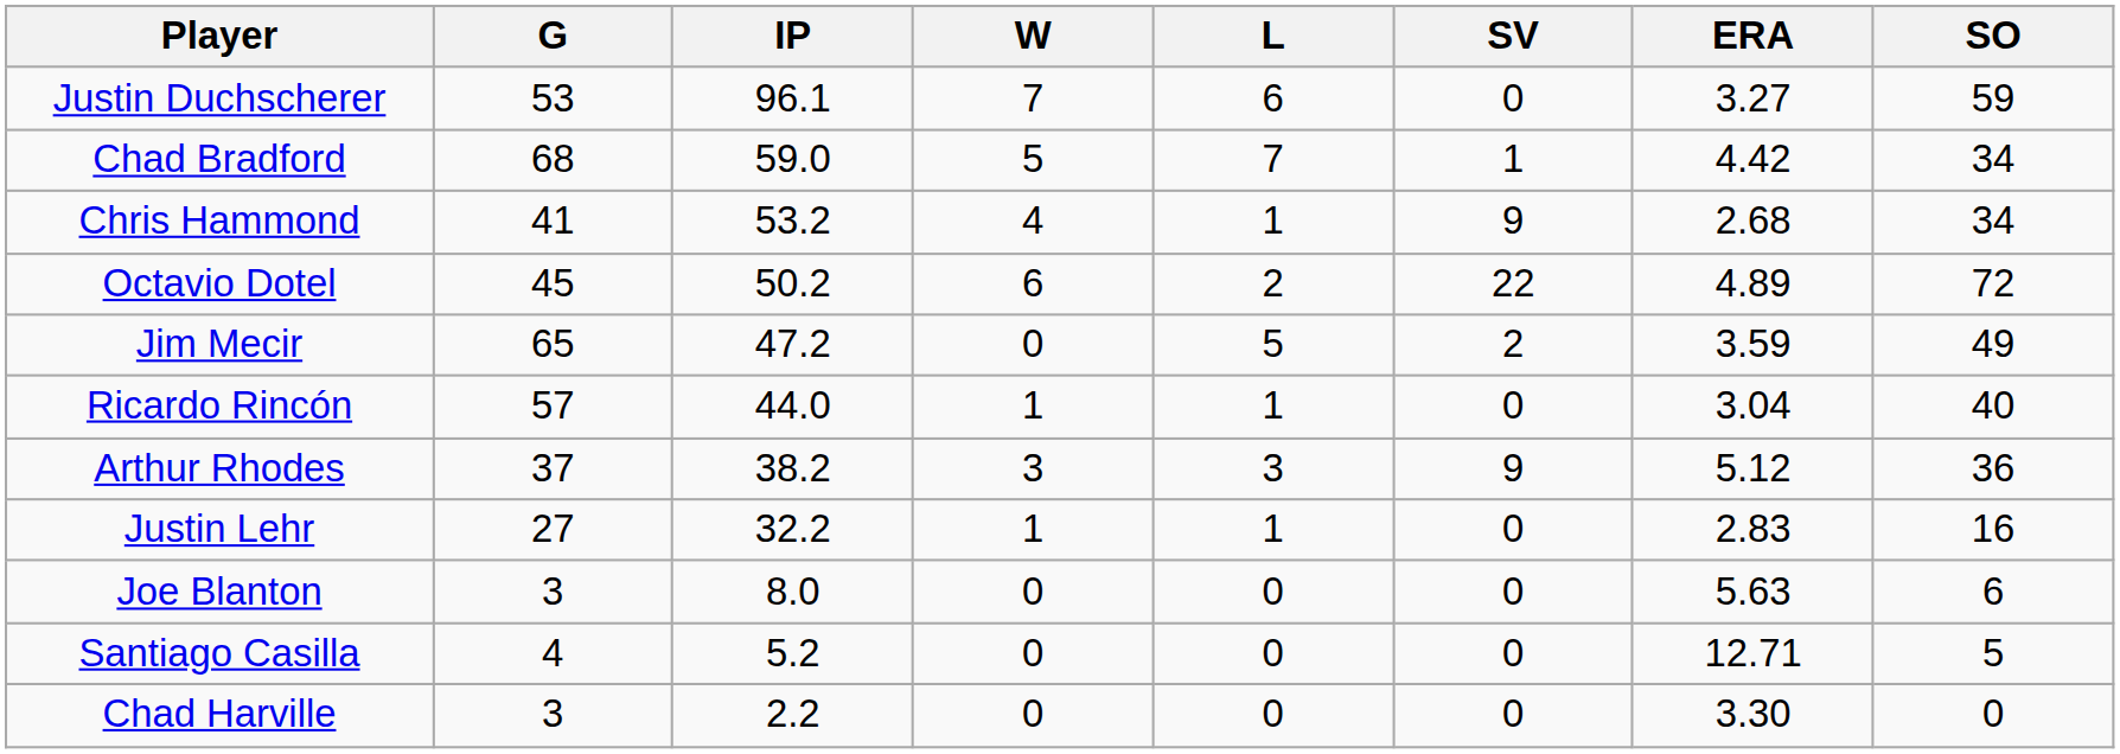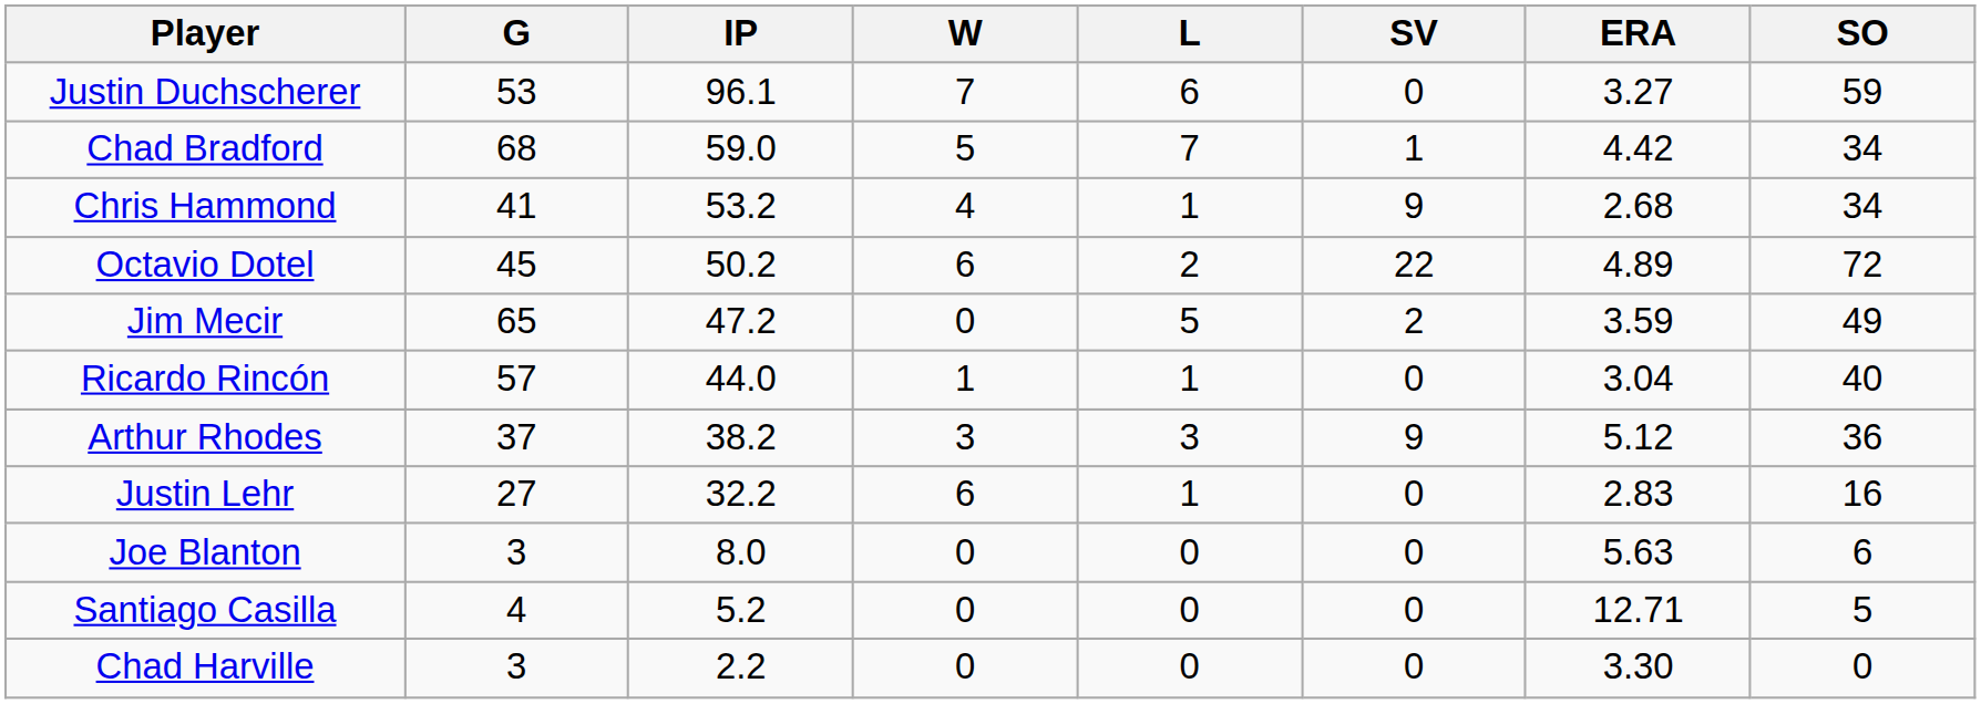Justin Lehr | W: 1 -> 6
